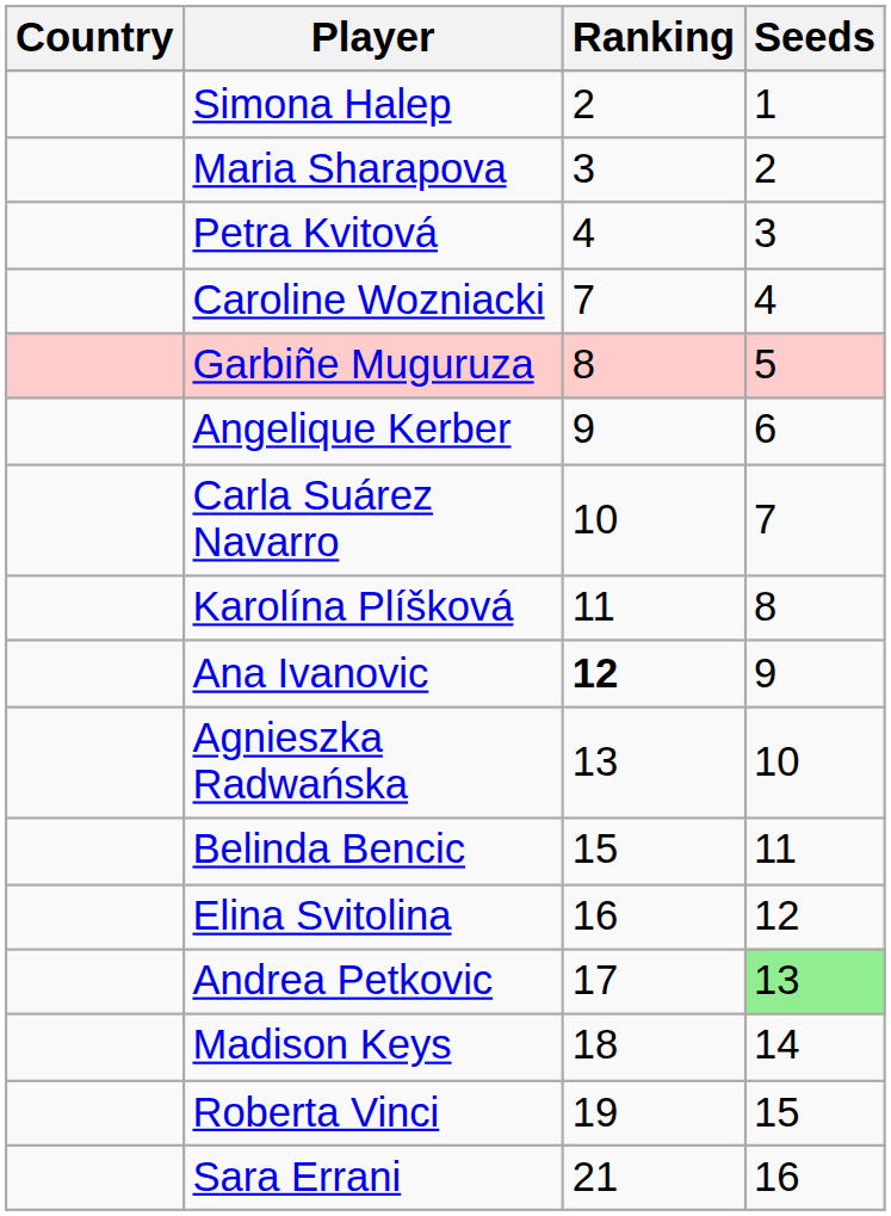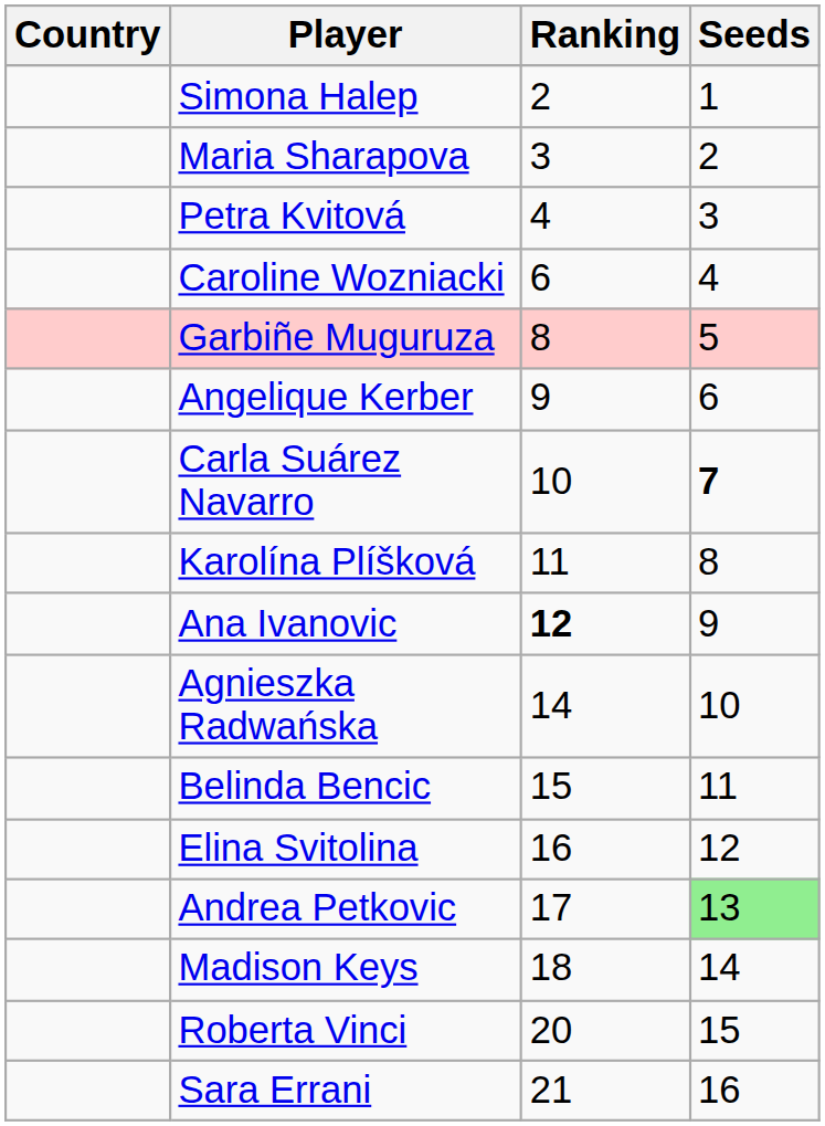Caroline Wozniacki | Ranking: 7 -> 6
Carla Suárez Navarro | Seeds: normal -> bold
Agnieszka Radwańska | Ranking: 13 -> 14
Roberta Vinci | Ranking: 19 -> 20
